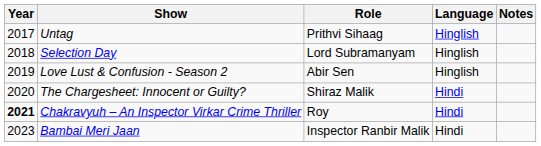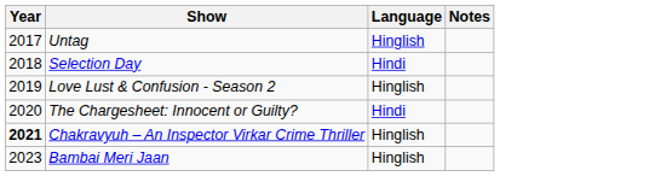- column: Role | Prithvi Sihaag | Lord Subramanyam | Abir Sen | Shiraz Malik | Roy | Inspector Ranbir Malik
Selection Day | Language: Hinglish -> Hindi
Chakravyuh – An Inspector Virkar Crime Thriller | Language: Hindi -> Hinglish
Bambai Meri Jaan | Language: Hindi -> Hinglish
